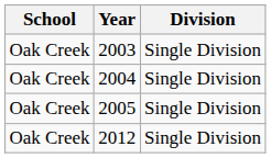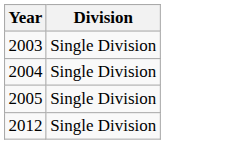- column: School | Oak Creek | Oak Creek | Oak Creek | Oak Creek
